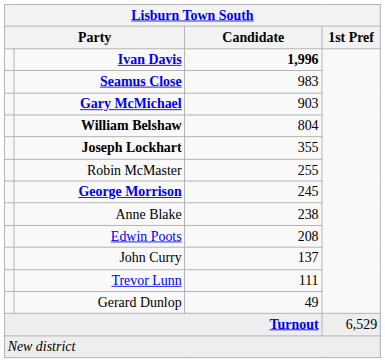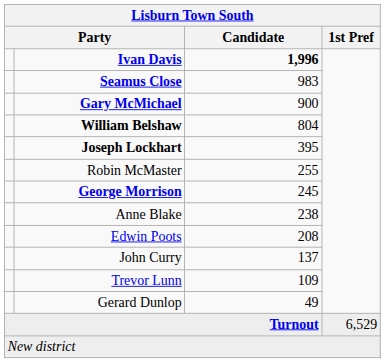Gary McMichael | Candidate: 903 -> 900
Joseph Lockhart | Candidate: 355 -> 395
Trevor Lunn | Candidate: 111 -> 109
